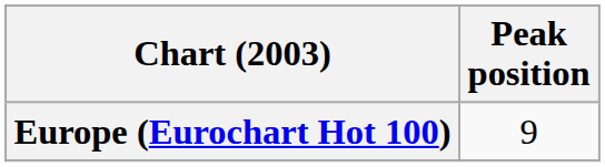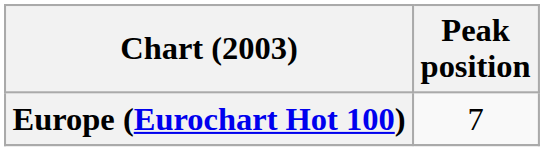Europe (Eurochart Hot 100) | Peak position: 9 -> 7
